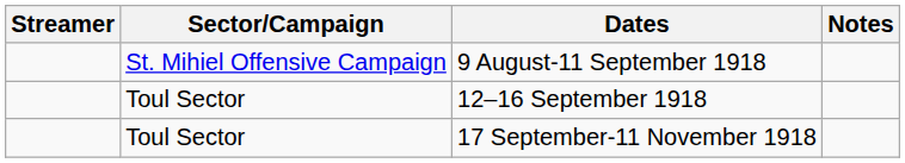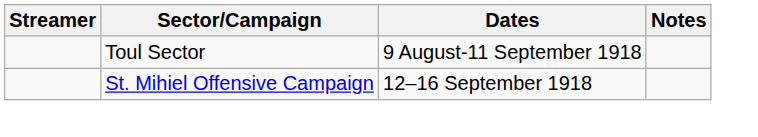9 August-11 September 1918 | Sector/Campaign: St. Mihiel Offensive Campaign -> Toul Sector
12–16 September 1918 | Sector/Campaign: Toul Sector -> St. Mihiel Offensive Campaign
- row: Toul Sector | 17 September-11 November 1918
